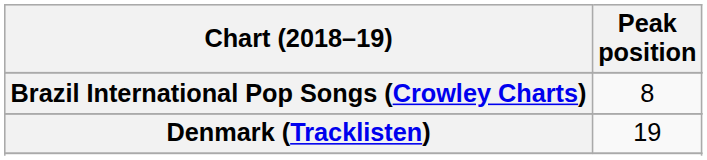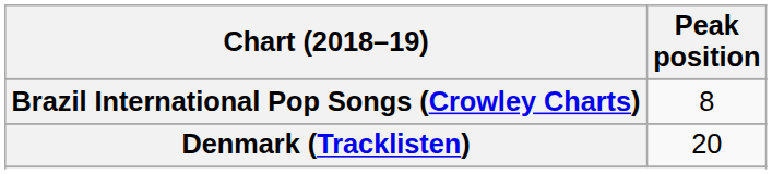Denmark (Tracklisten) | Peak position: 19 -> 20
